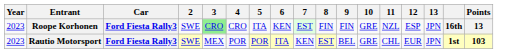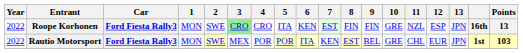+ column: 1 | MON | MON
Roope Korhonen | Year: 2023 -> 2022
Rautio Motorsport | Year: 2023 -> 2022
